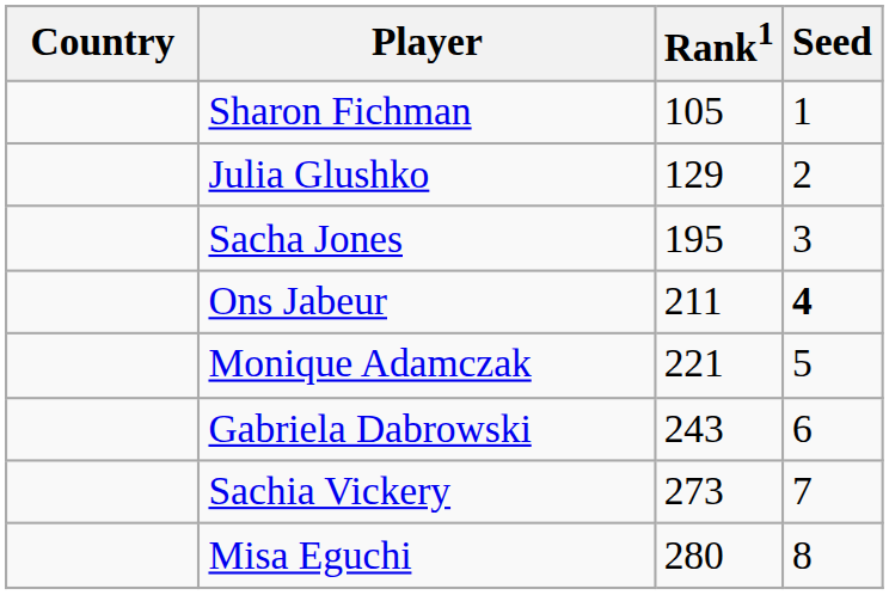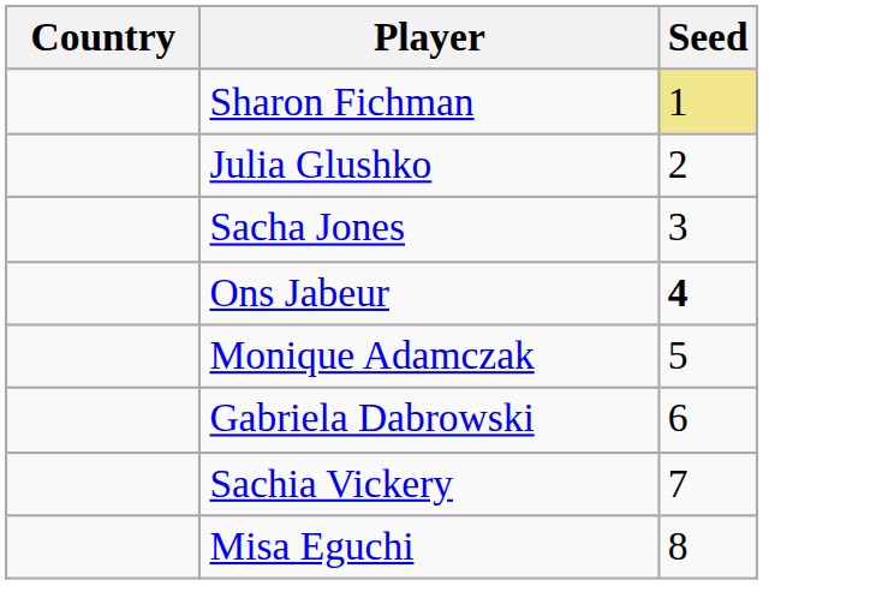- column: Rank1 | 105 | 129 | 195 | 211 | 221 | 243 | 273 | 280
Sharon Fichman | Seed: no background -> khaki background
